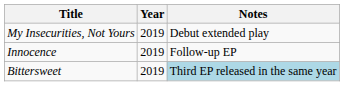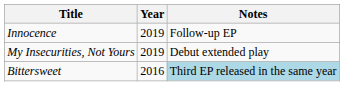rows swapped: My Insecurities, Not Yours <-> Innocence
Bittersweet | Year: 2019 -> 2016
